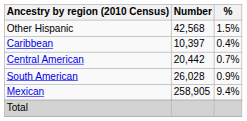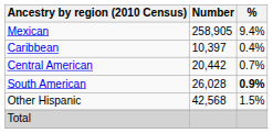rows swapped: Mexican <-> Other Hispanic
South American | %: normal -> bold
